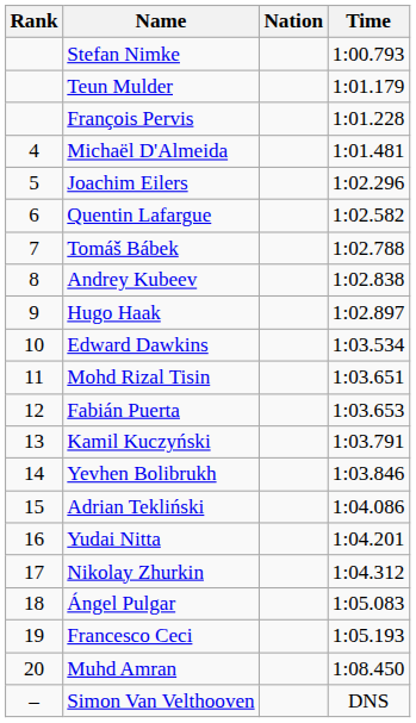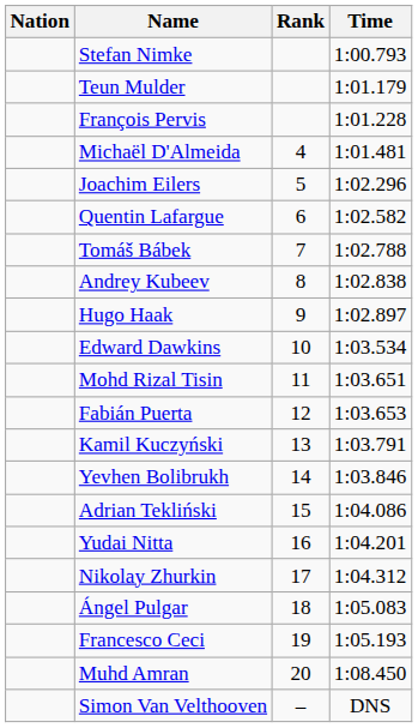columns swapped: Rank <-> Nation
